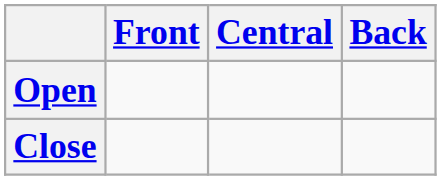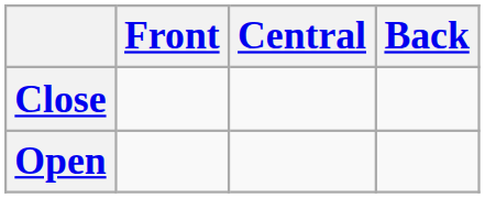rows swapped: Close <-> Open
